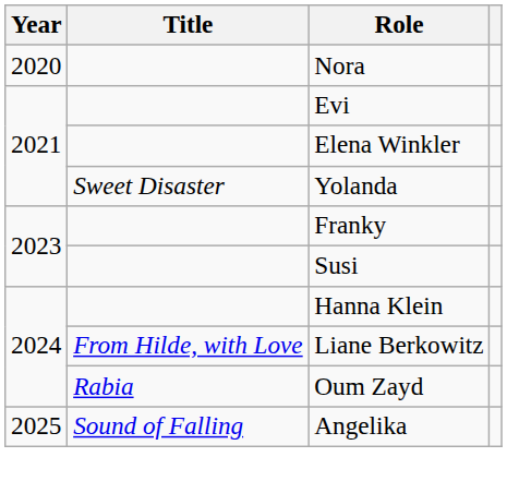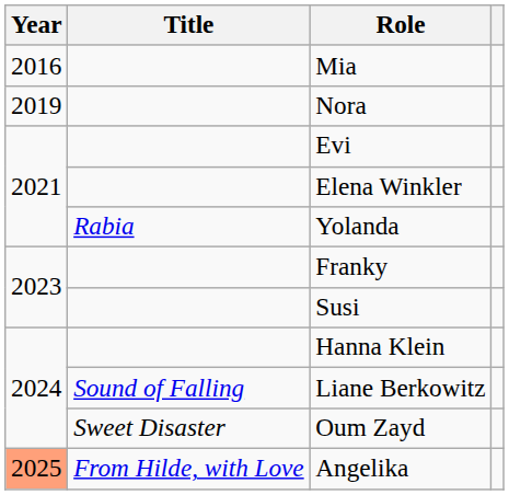+ row: 2016 | Mia
Nora | Year: 2020 -> 2019
Yolanda | Title: Sweet Disaster -> Rabia
Liane Berkowitz | Title: From Hilde, with Love -> Sound of Falling
Oum Zayd | Title: Rabia -> Sweet Disaster
Angelika | Year: no background -> lightsalmon background
Angelika | Title: Sound of Falling -> From Hilde, with Love
